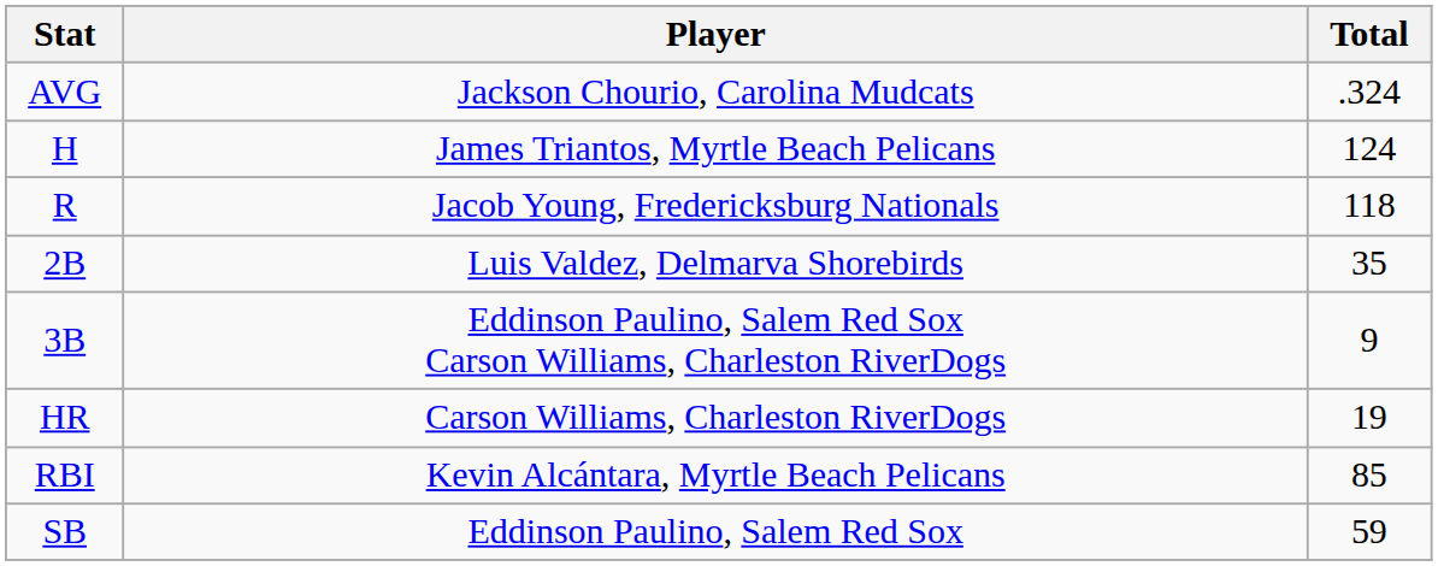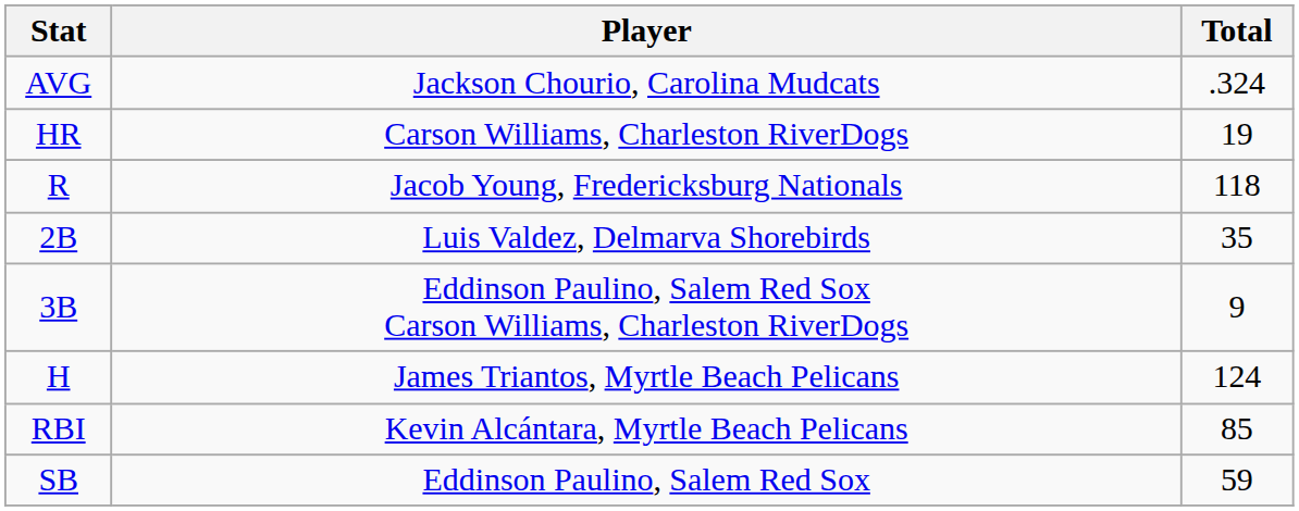rows swapped: H <-> HR
